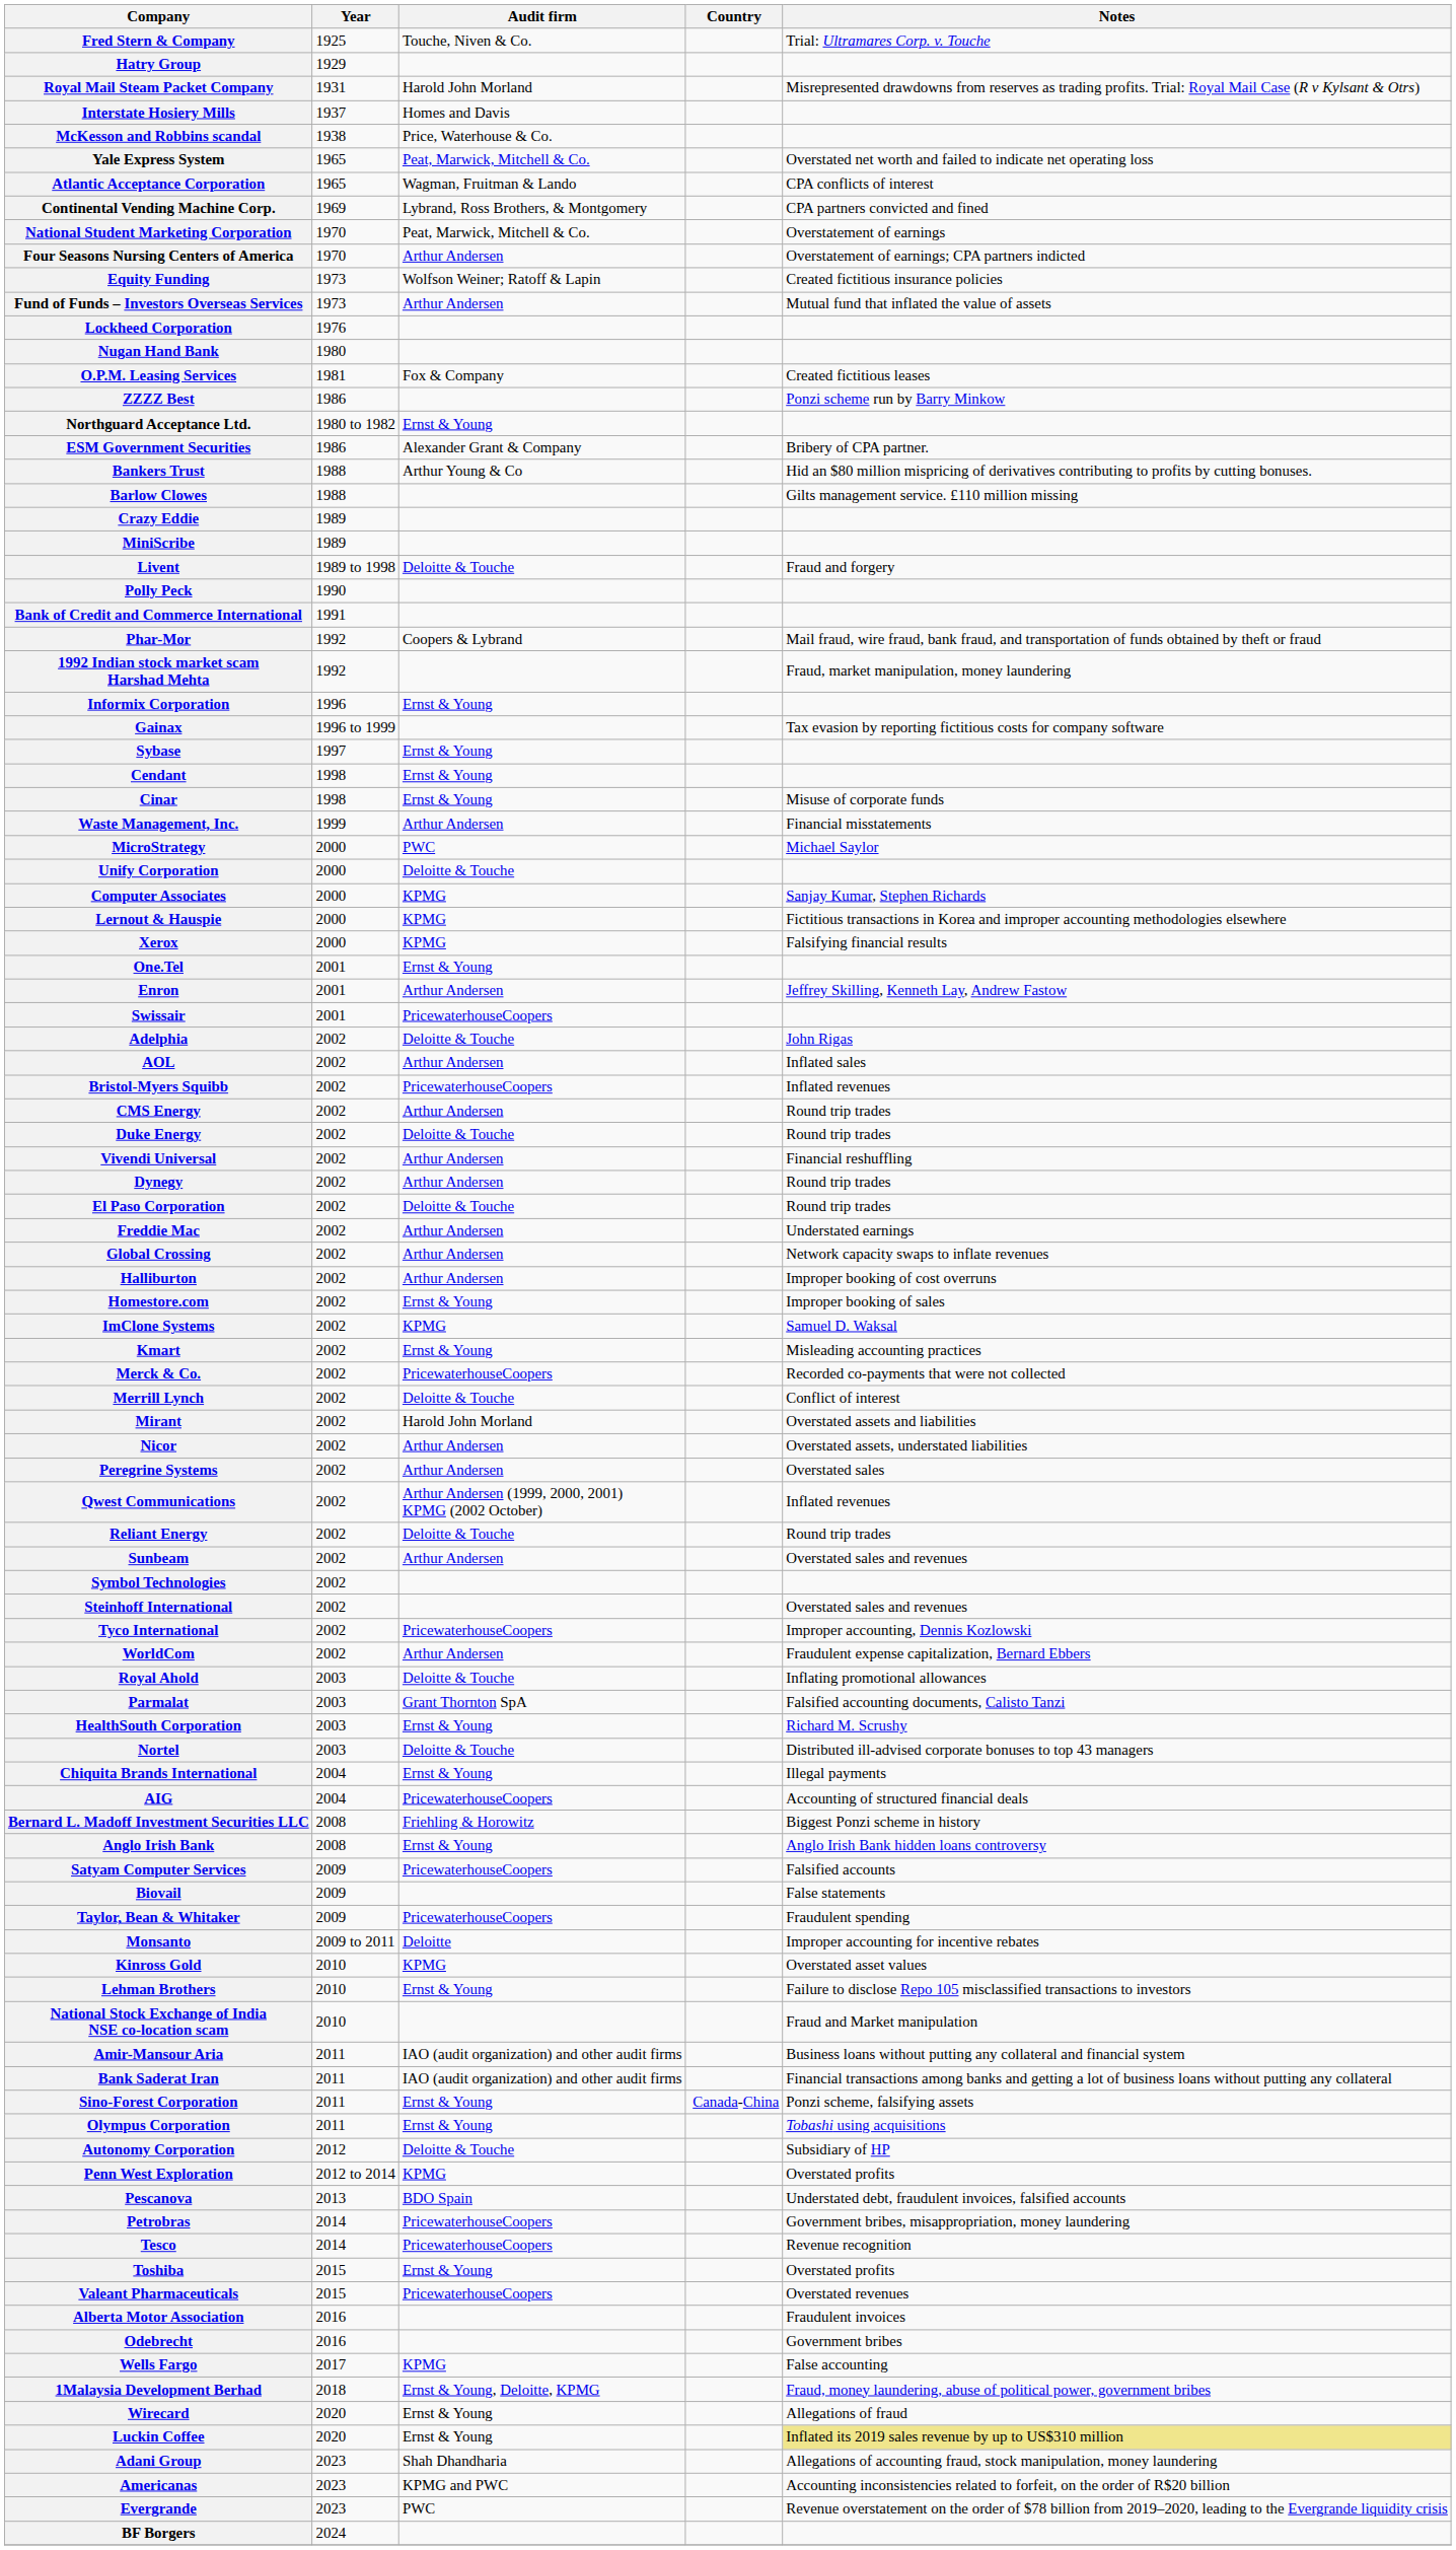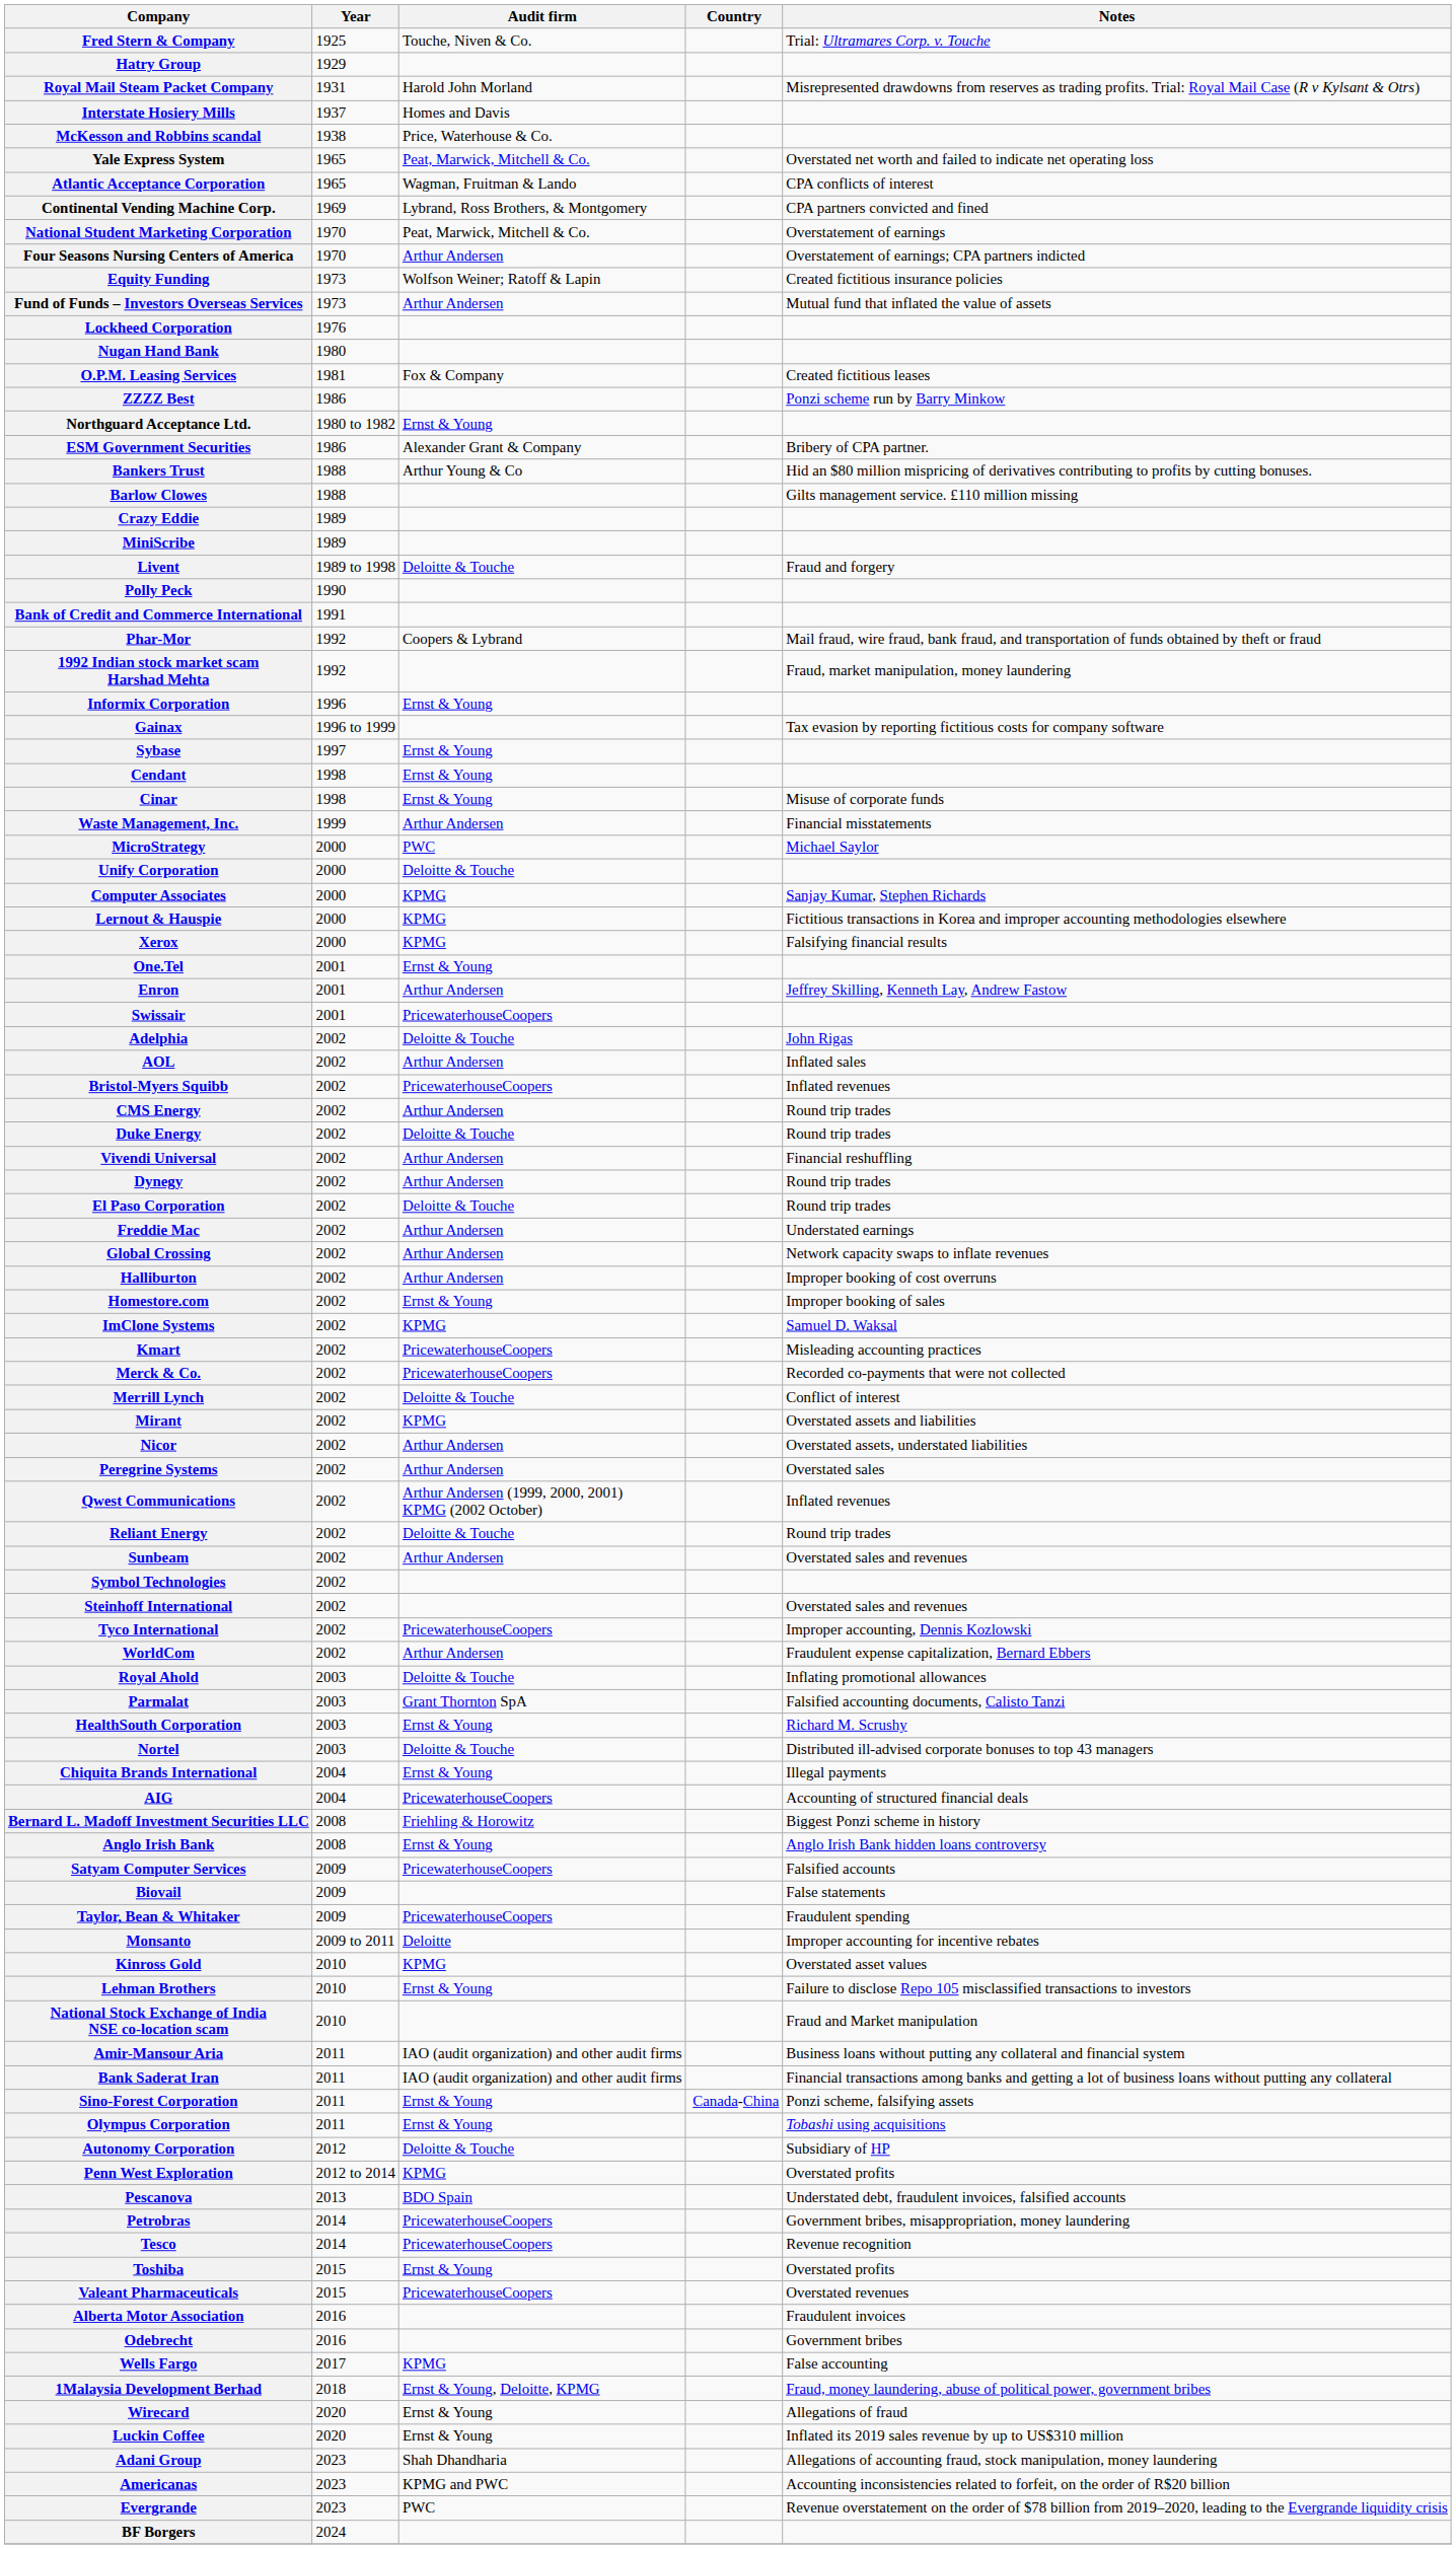Kmart | Audit firm: Ernst & Young -> PricewaterhouseCoopers
Mirant | Audit firm: Harold John Morland -> KPMG
Luckin Coffee | Notes: khaki background -> no background
